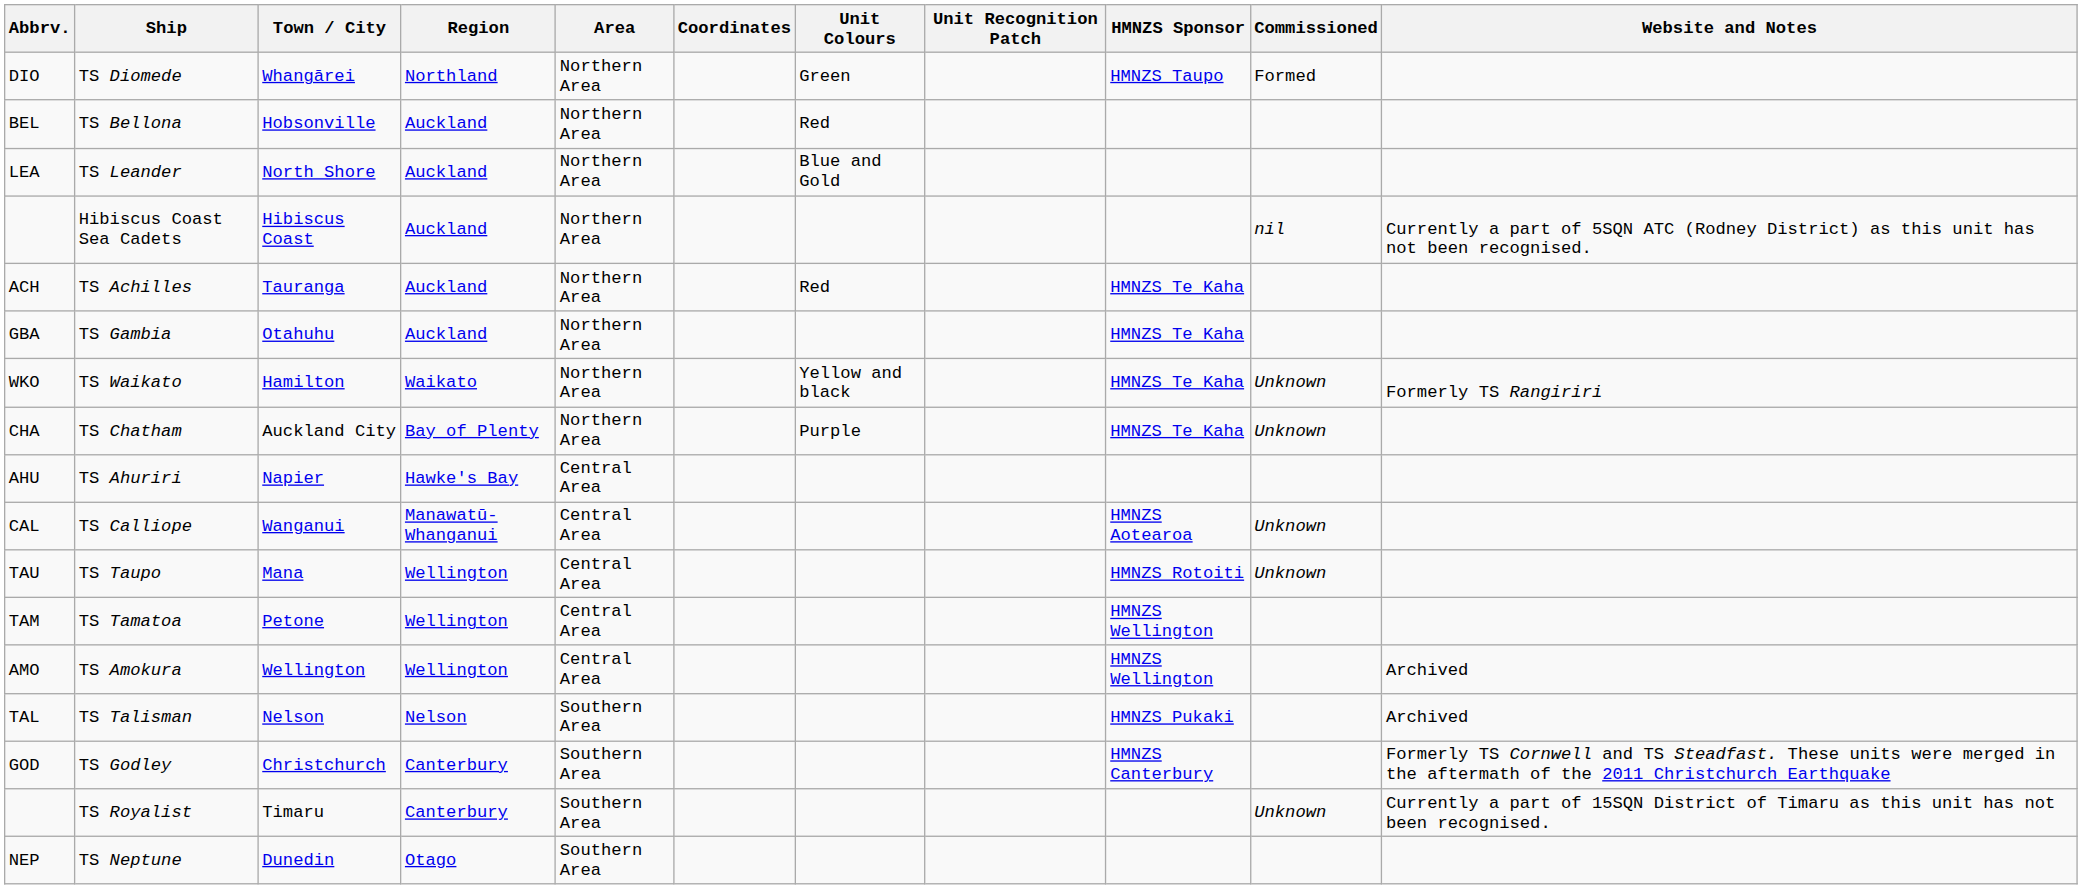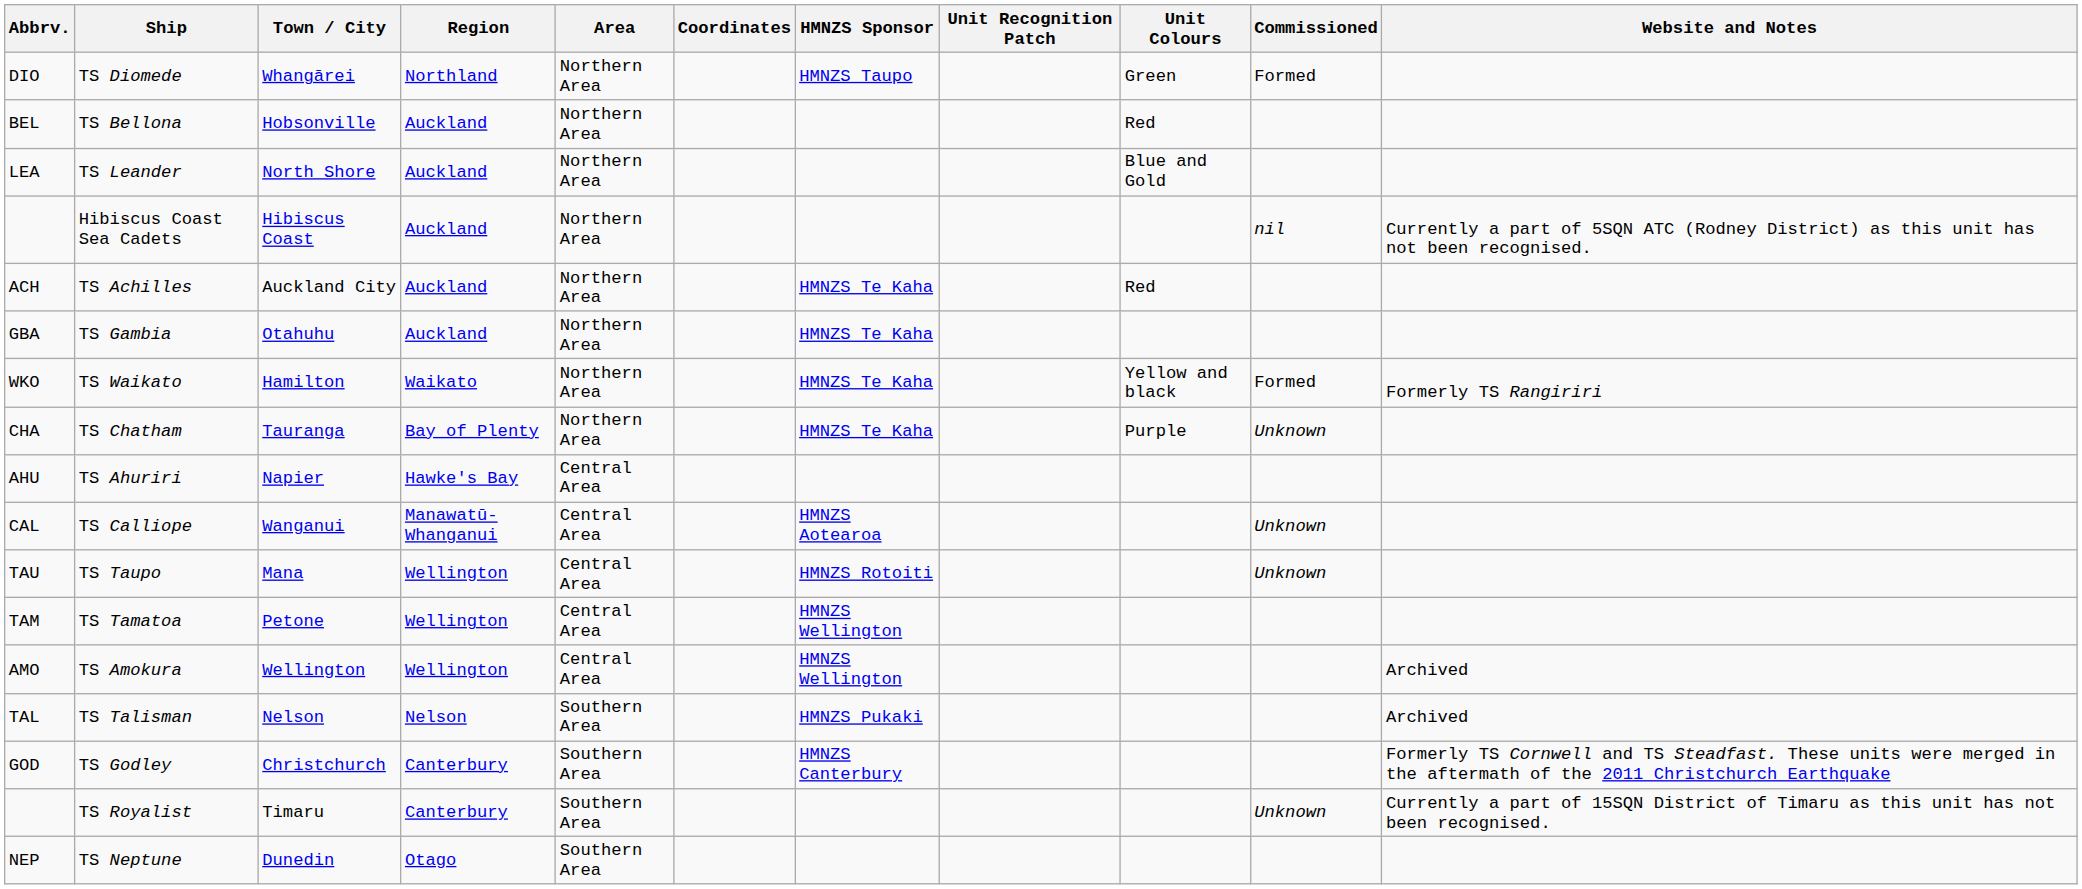columns swapped: Unit Colours <-> HMNZS Sponsor
TS Achilles | Town / City: Tauranga -> Auckland City
TS Waikato | Commissioned: Unknown -> Formed
TS Chatham | Town / City: Auckland City -> Tauranga
